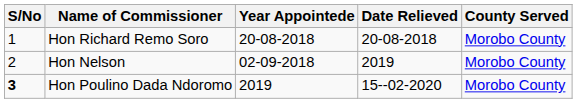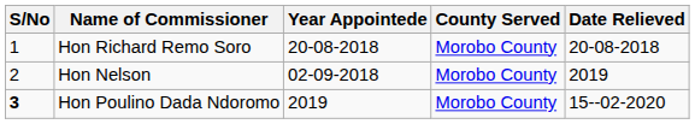columns swapped: Date Relieved <-> County Served
